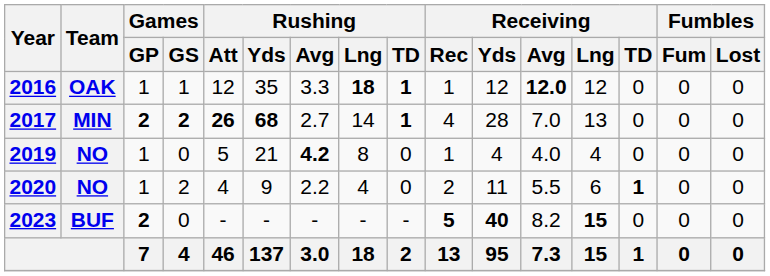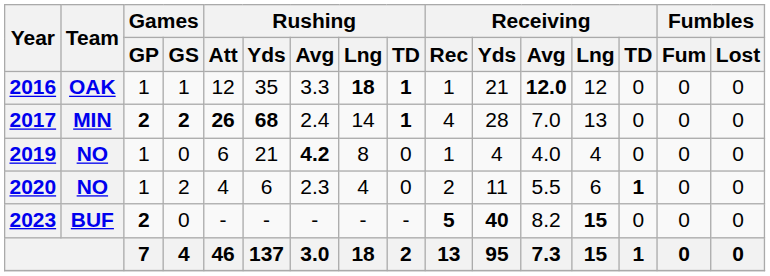2016 | Receiving / Yds: 12 -> 21
2017 | Rushing / Avg: 2.7 -> 2.4
2019 | Rushing / Att: 5 -> 6
2020 | Rushing / Yds: 9 -> 6
2020 | Rushing / Avg: 2.2 -> 2.3
